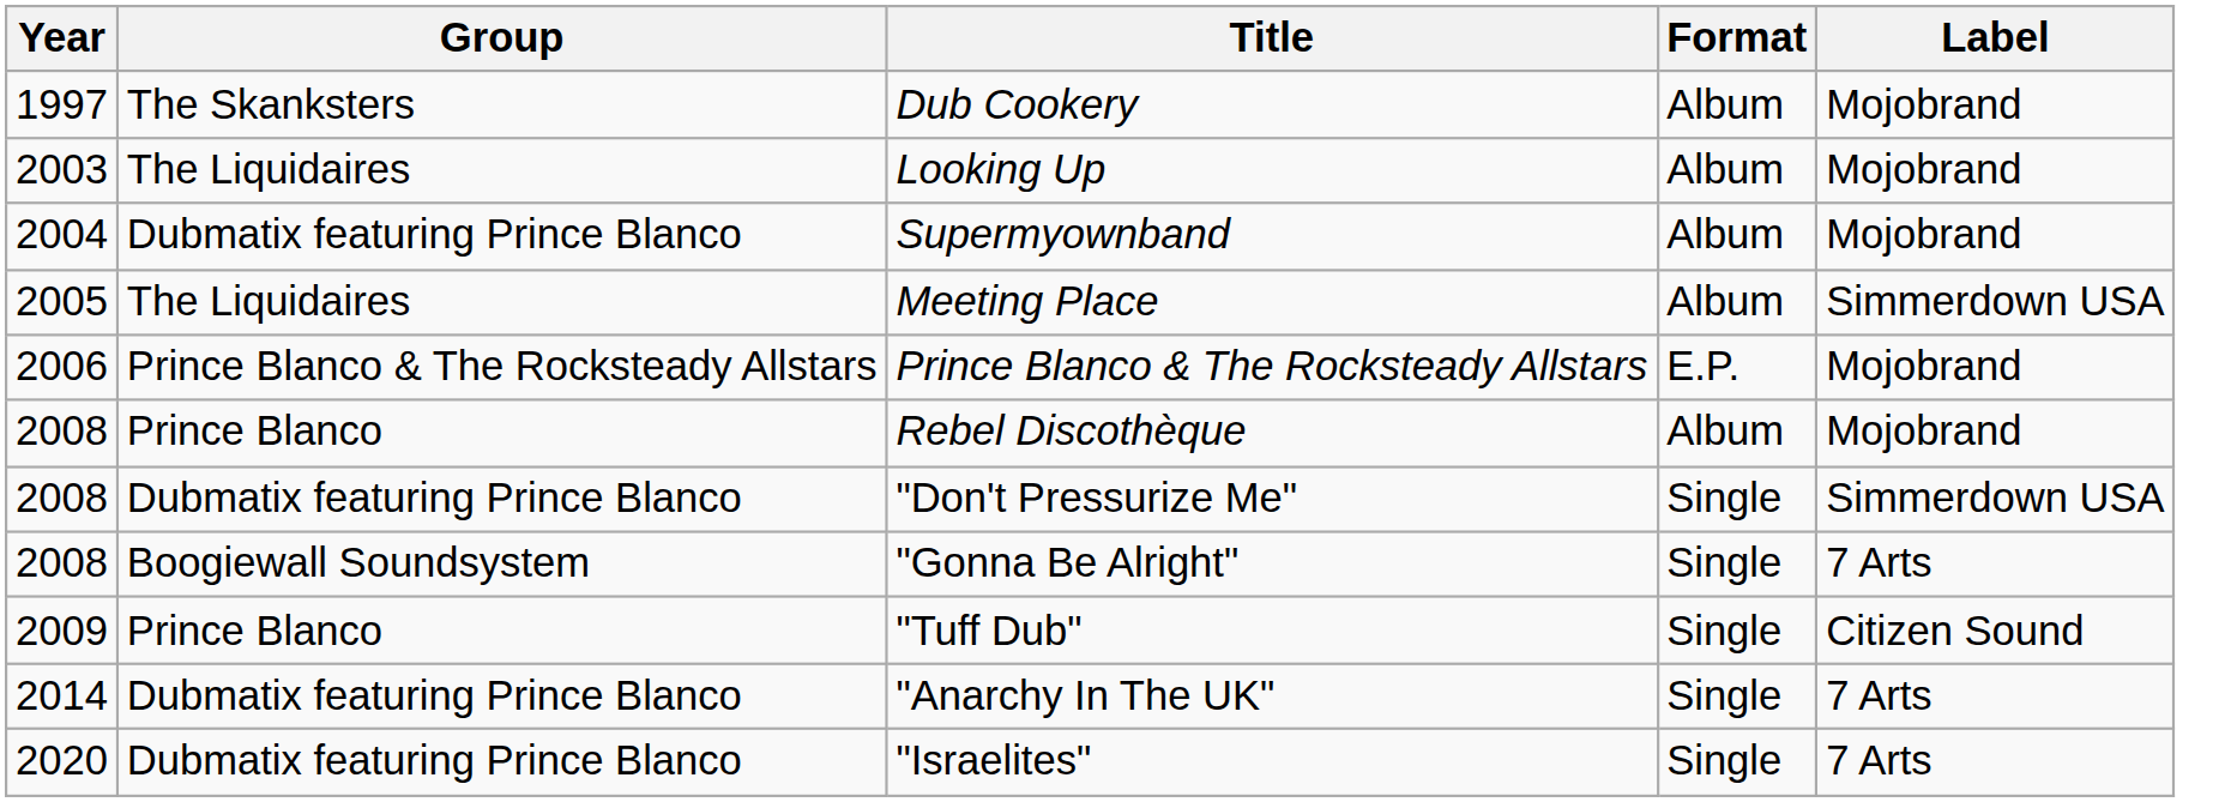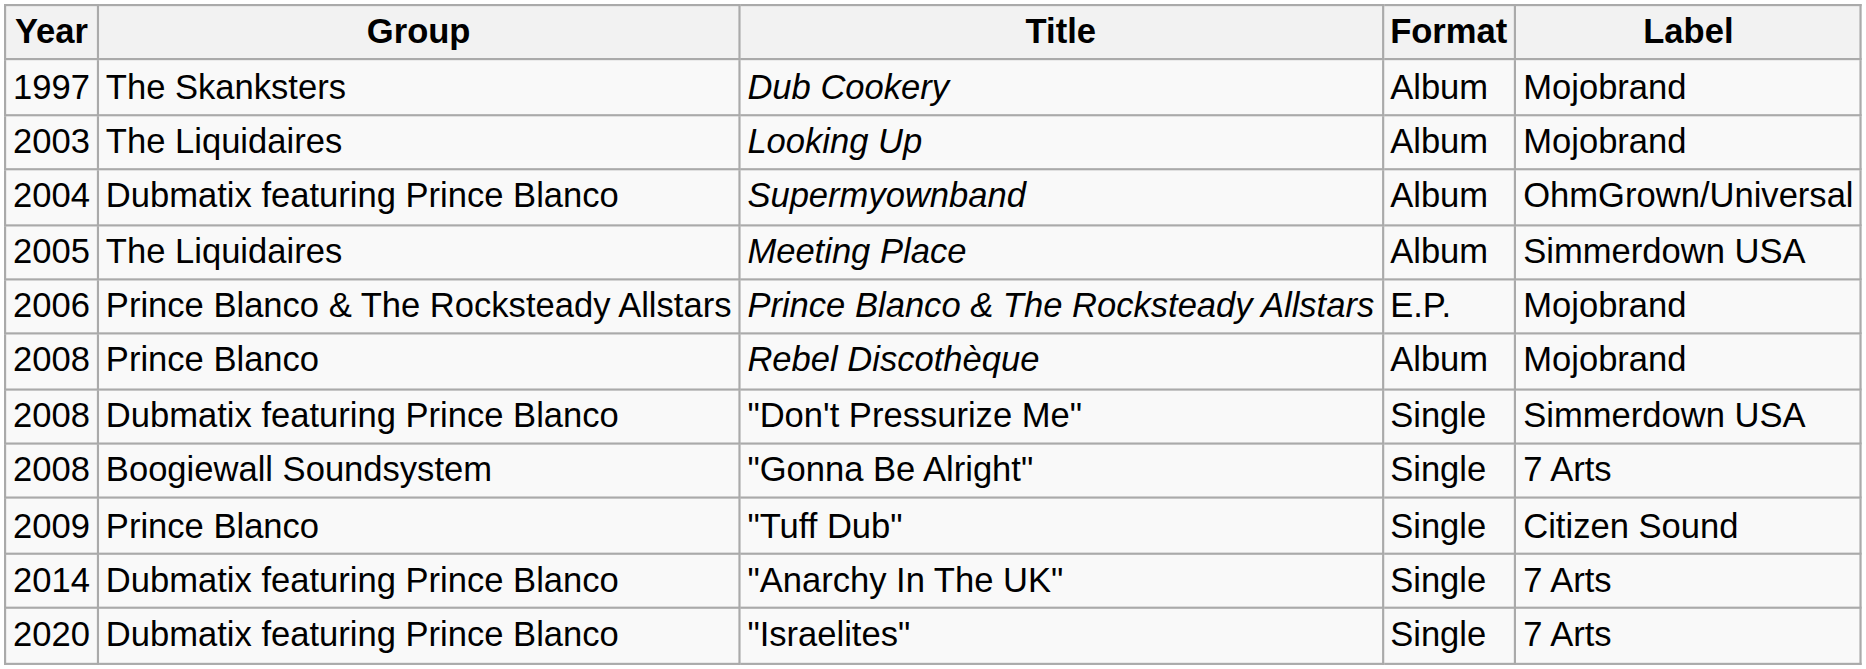Supermyownband | Label: Mojobrand -> OhmGrown/Universal
